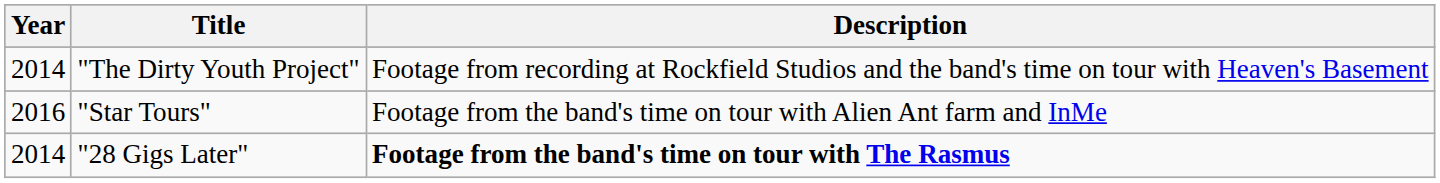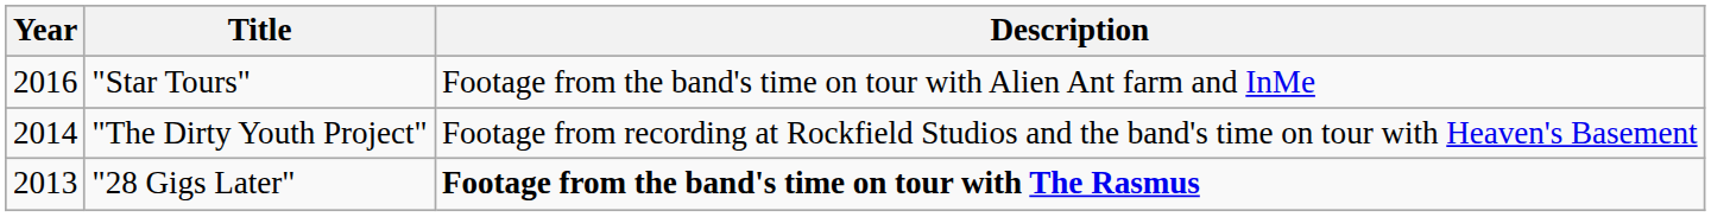rows swapped: "Star Tours" <-> "The Dirty Youth Project"
"28 Gigs Later" | Year: 2014 -> 2013
